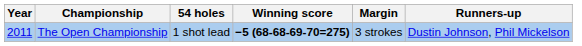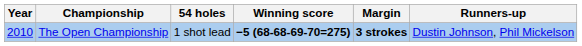The Open Championship | Year: 2011 -> 2010
The Open Championship | Margin: normal -> bold
